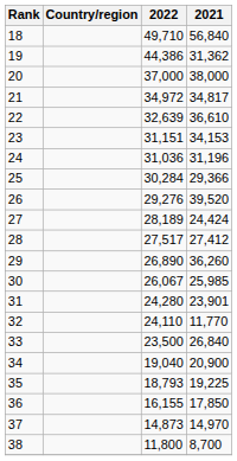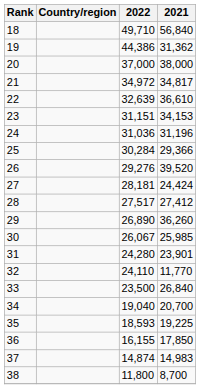27 | 2022: 28,189 -> 28,181
34 | 2021: 20,900 -> 20,700
35 | 2022: 18,793 -> 18,593
37 | 2022: 14,873 -> 14,874
37 | 2021: 14,970 -> 14,983
